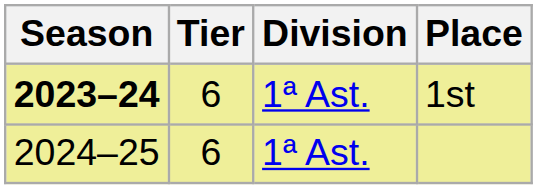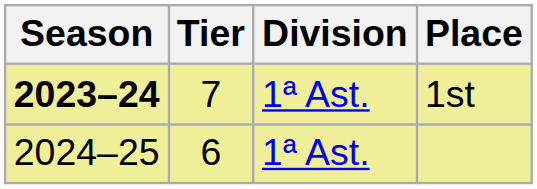1st | Tier: 6 -> 7
